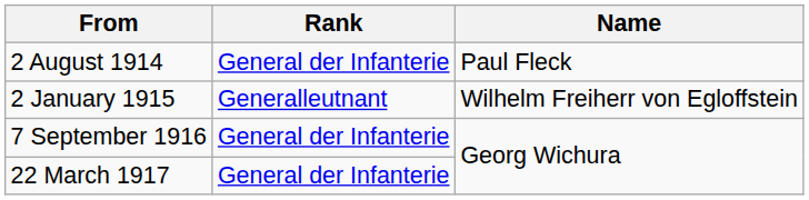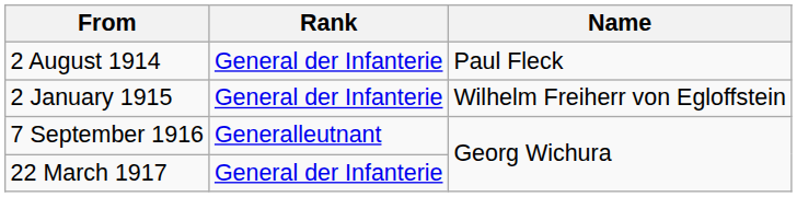2 January 1915 | Rank: Generalleutnant -> General der Infanterie
7 September 1916 | Rank: General der Infanterie -> Generalleutnant
